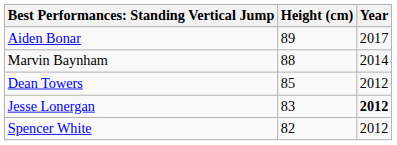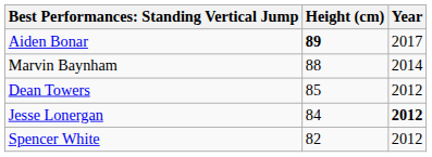Aiden Bonar | Height (cm): normal -> bold
Jesse Lonergan | Height (cm): 83 -> 84
